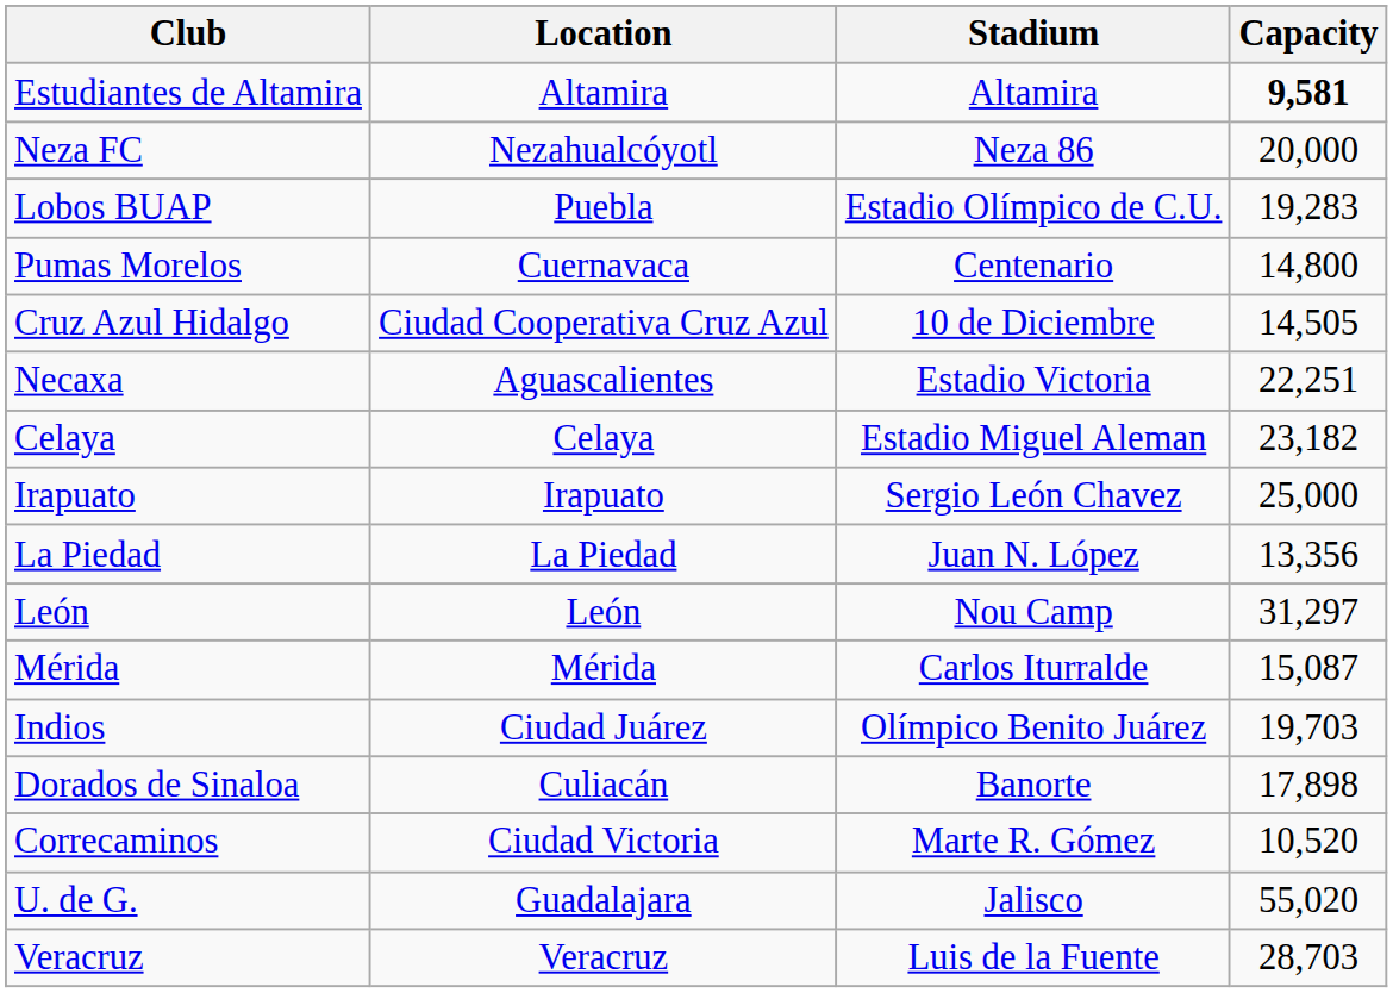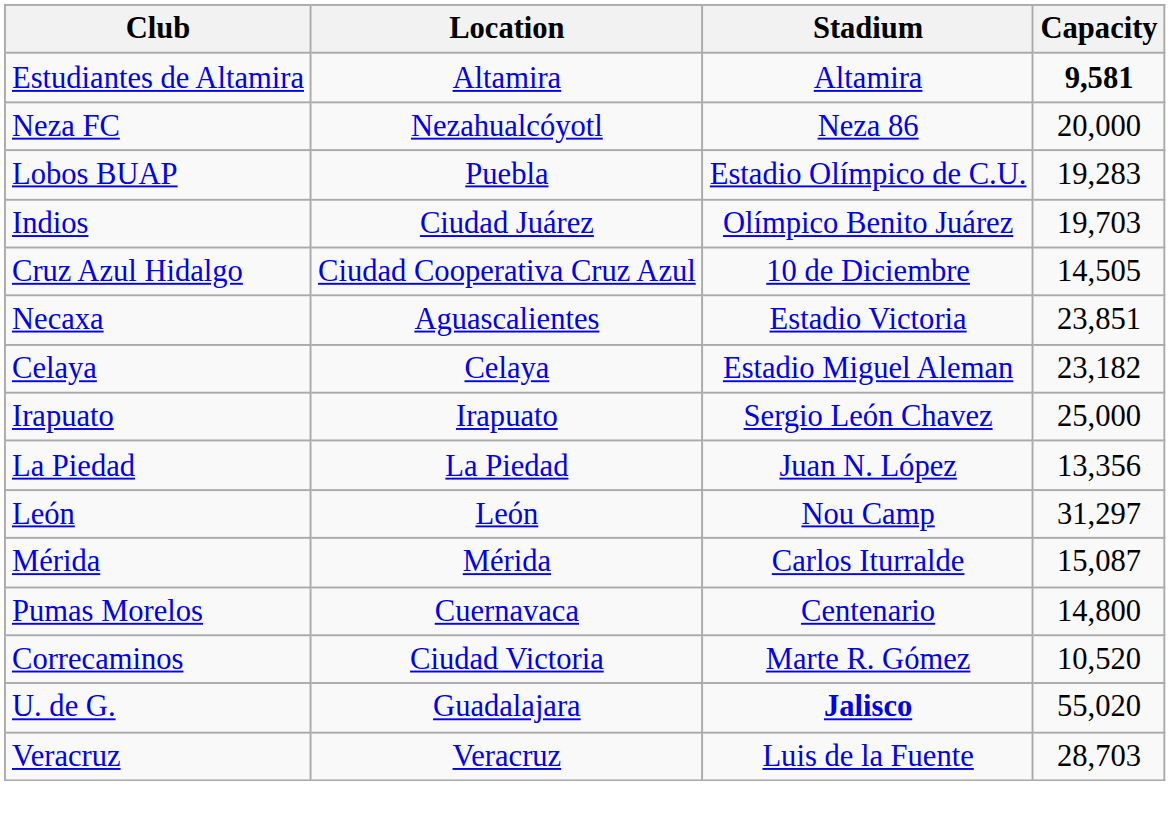rows swapped: Indios <-> Pumas Morelos
Necaxa | Capacity: 22,251 -> 23,851
- row: Dorados de Sinaloa | Culiacán | Banorte | 17,898
U. de G. | Stadium: normal -> bold
